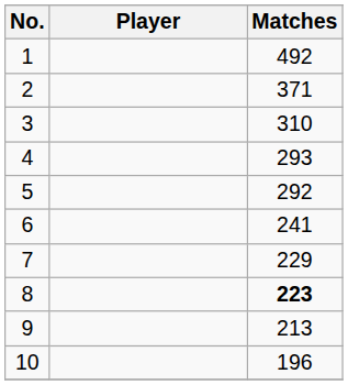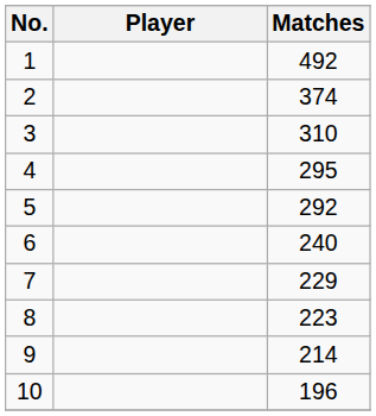2 | Matches: 371 -> 374
4 | Matches: 293 -> 295
6 | Matches: 241 -> 240
8 | Matches: bold -> normal
9 | Matches: 213 -> 214
